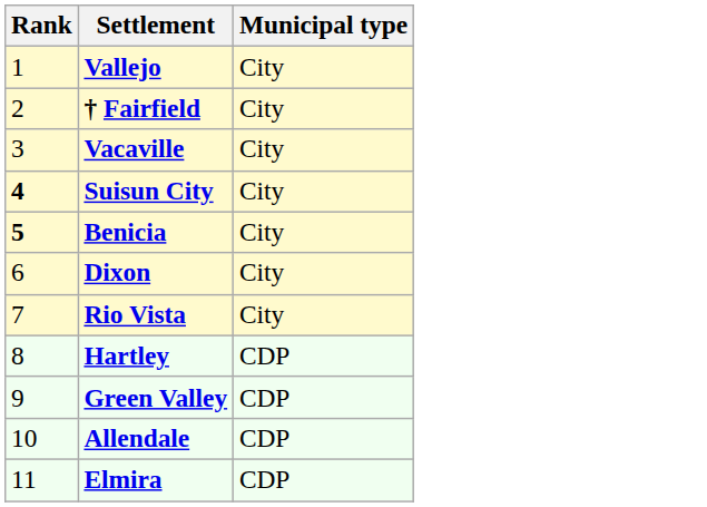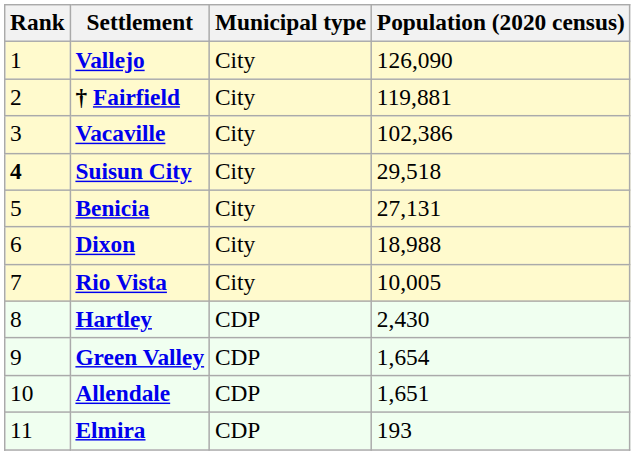+ column: Population (2020 census) | 126,090 | 119,881 | 102,386 | 29,518 | 27,131 | 18,988 | 10,005 | 2,430 | 1,654 | 1,651 | 193
Benicia | Rank: bold -> normal
